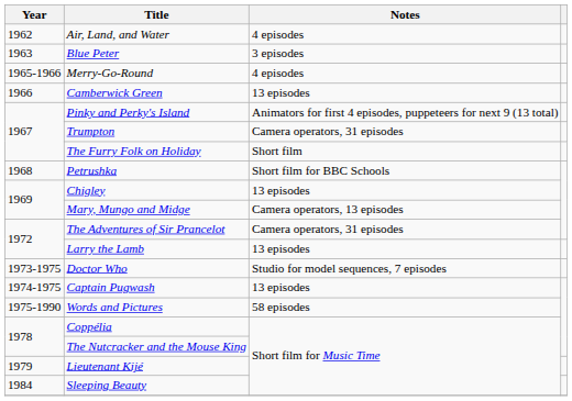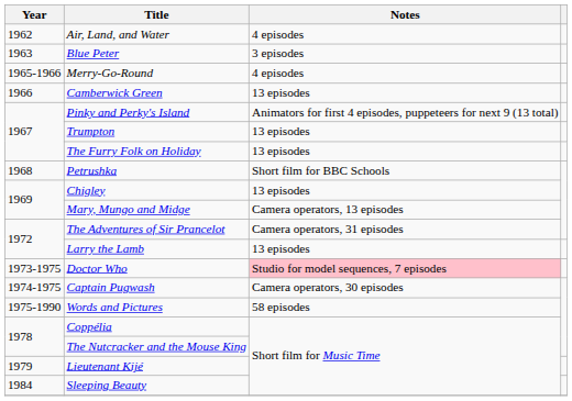Trumpton | Notes: Camera operators, 31 episodes -> 13 episodes
The Furry Folk on Holiday | Notes: Short film -> 13 episodes
Doctor Who | Notes: no background -> pink background
Captain Pugwash | Notes: 13 episodes -> Camera operators, 30 episodes
